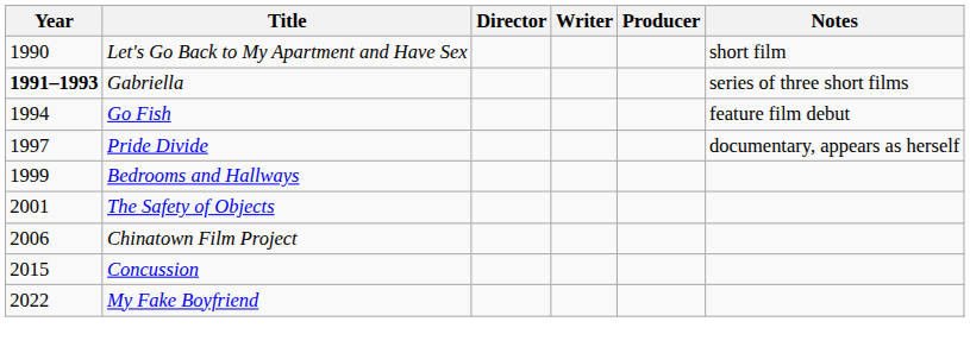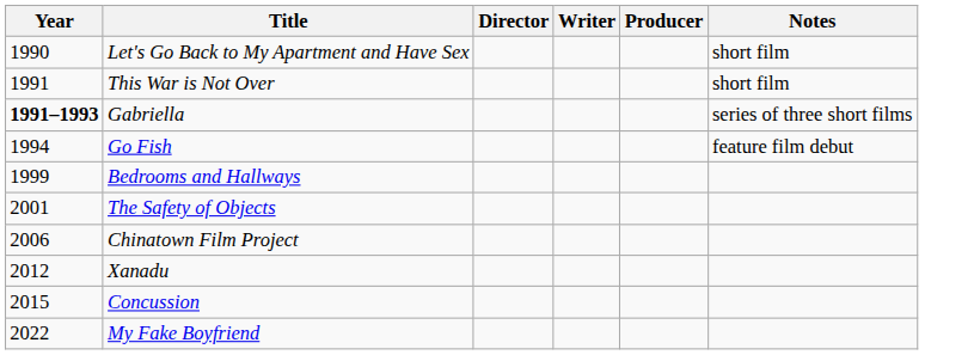+ row: 1991 | This War is Not Over | short film
- row: 1997 | Pride Divide | documentary, appears as herself
+ row: 2012 | Xanadu
